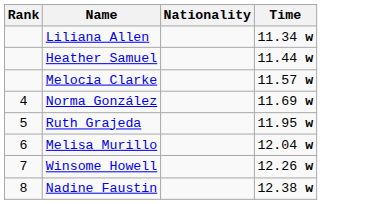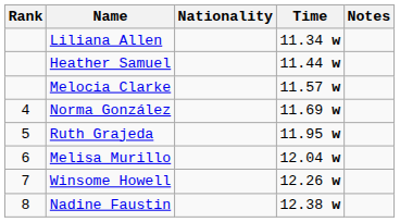+ column: Notes
